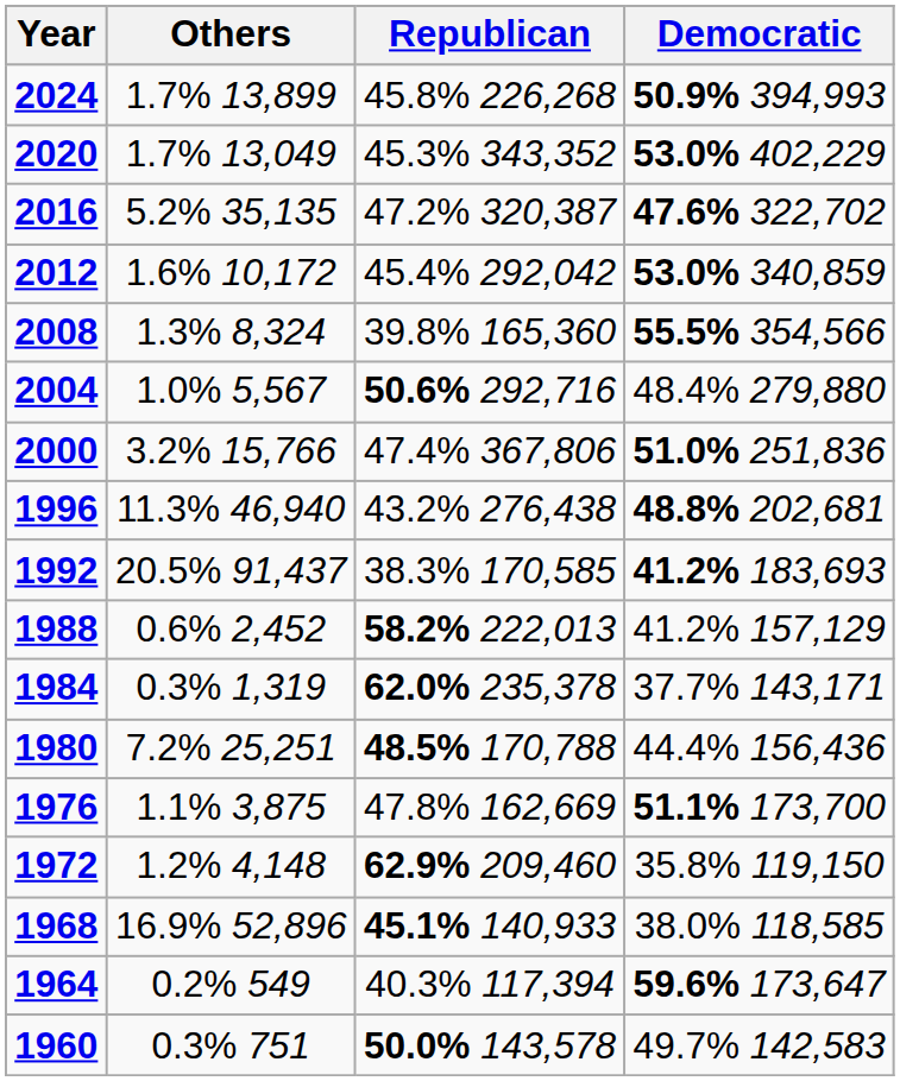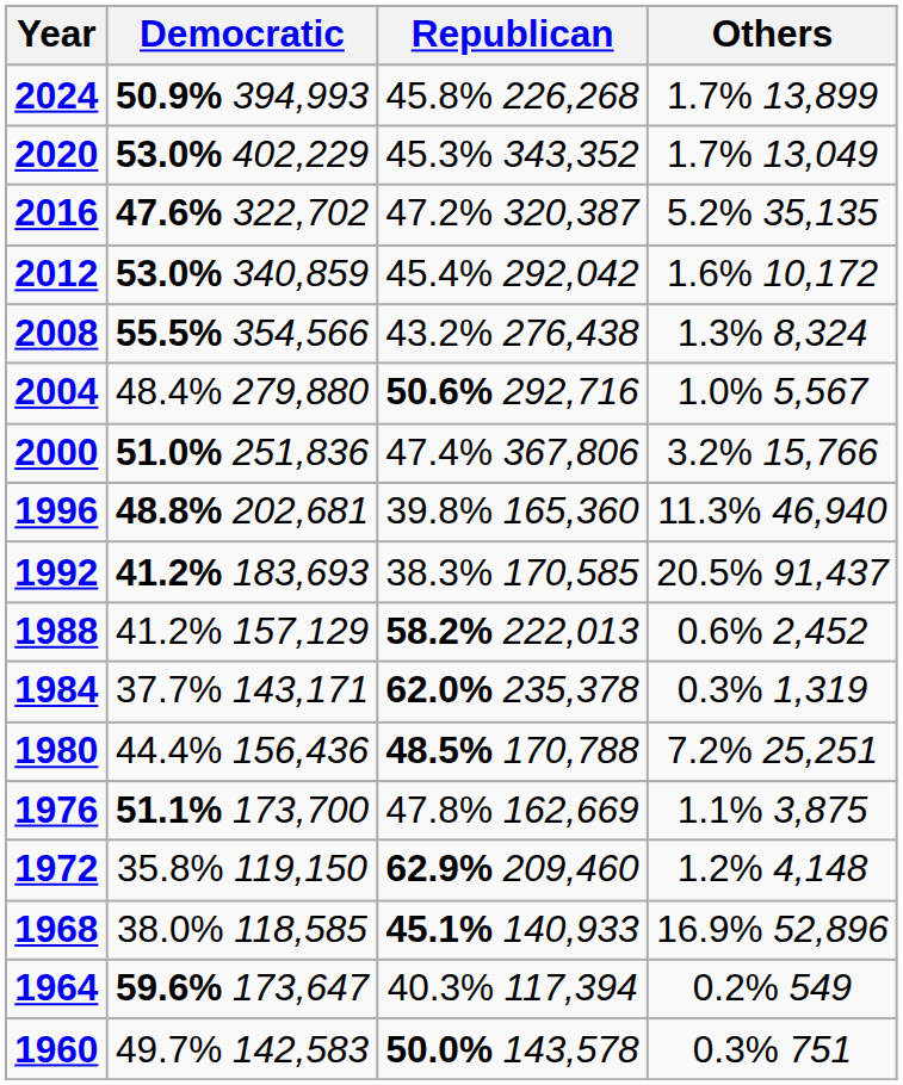columns swapped: Democratic <-> Others
2008 | Republican: 39.8% 165,360 -> 43.2% 276,438
1996 | Republican: 43.2% 276,438 -> 39.8% 165,360
